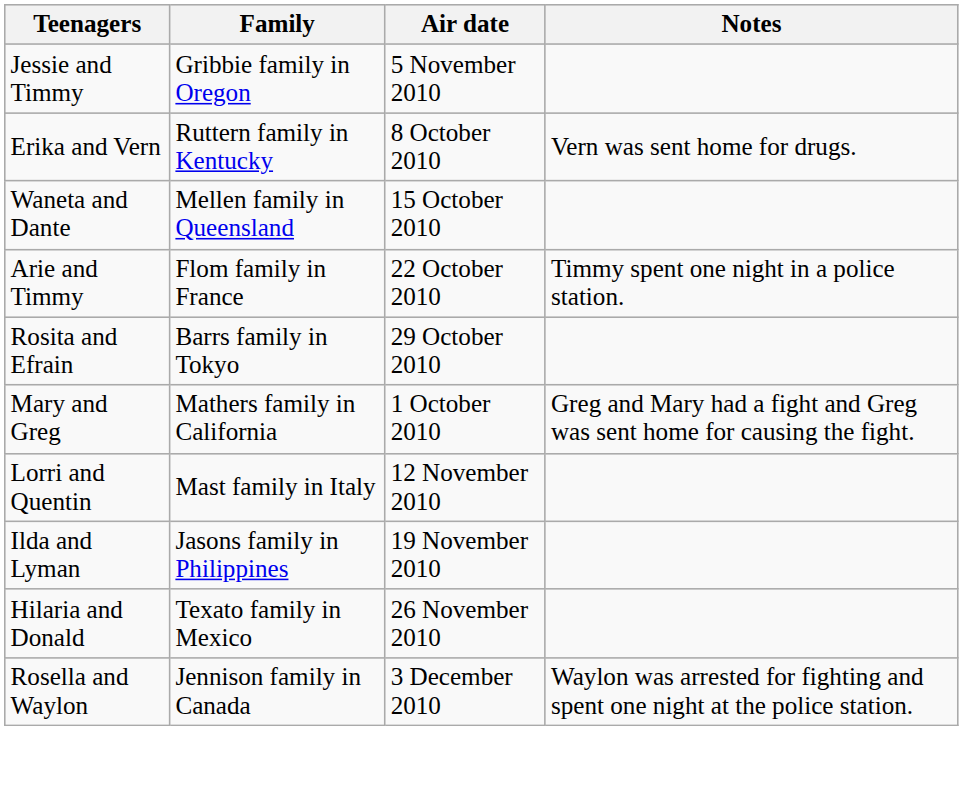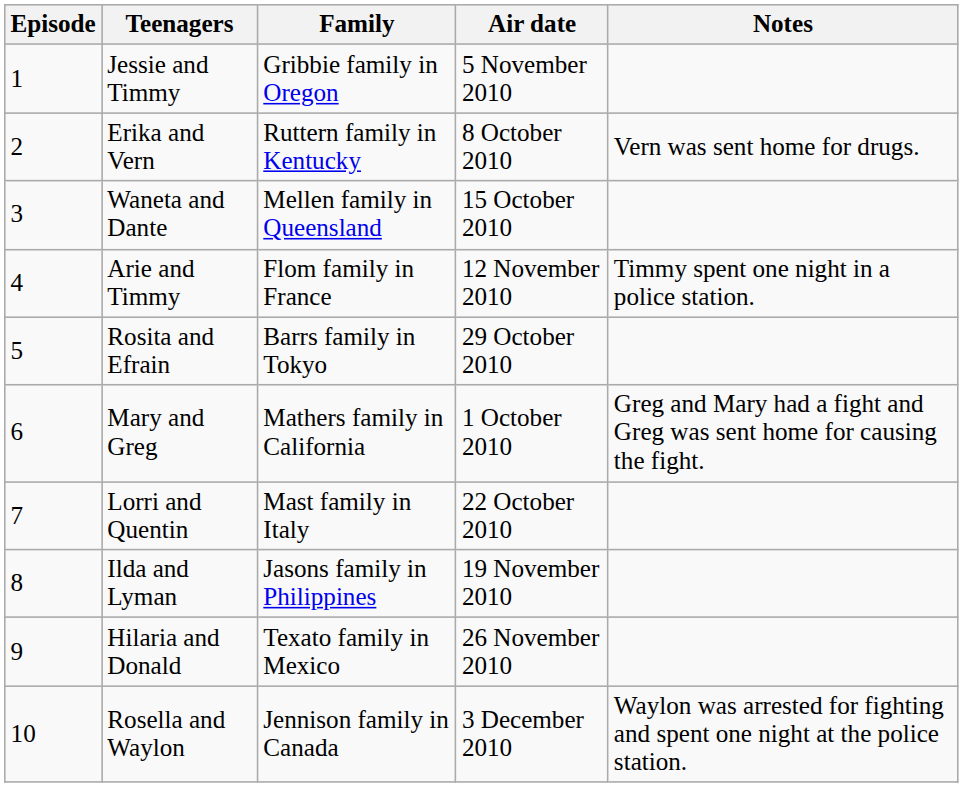+ column: Episode | 1 | 2 | 3 | 4 | 5 | 6 | 7 | 8 | 9 | 10
Arie and Timmy | Air date: 22 October 2010 -> 12 November 2010
Lorri and Quentin | Air date: 12 November 2010 -> 22 October 2010
